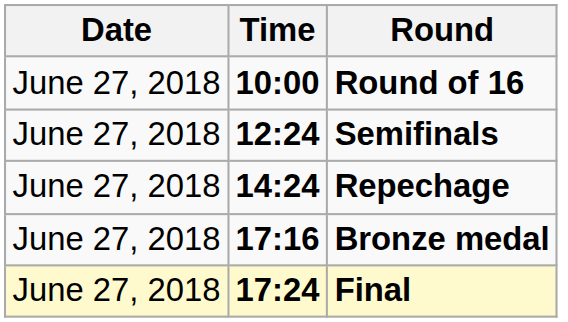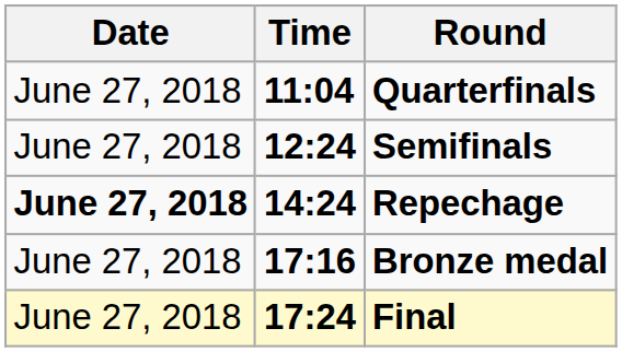- row: June 27, 2018 | 10:00 | Round of 16
+ row: June 27, 2018 | 11:04 | Quarterfinals
Repechage | Date: normal -> bold
